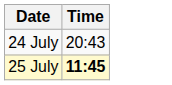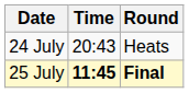+ column: Round | Heats | Final
